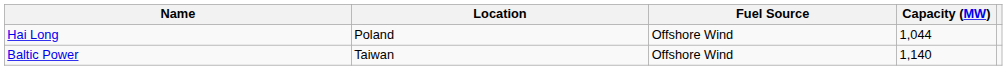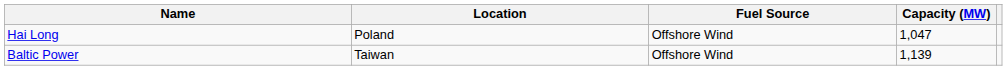Hai Long | Capacity (MW): 1,044 -> 1,047
Baltic Power | Capacity (MW): 1,140 -> 1,139
